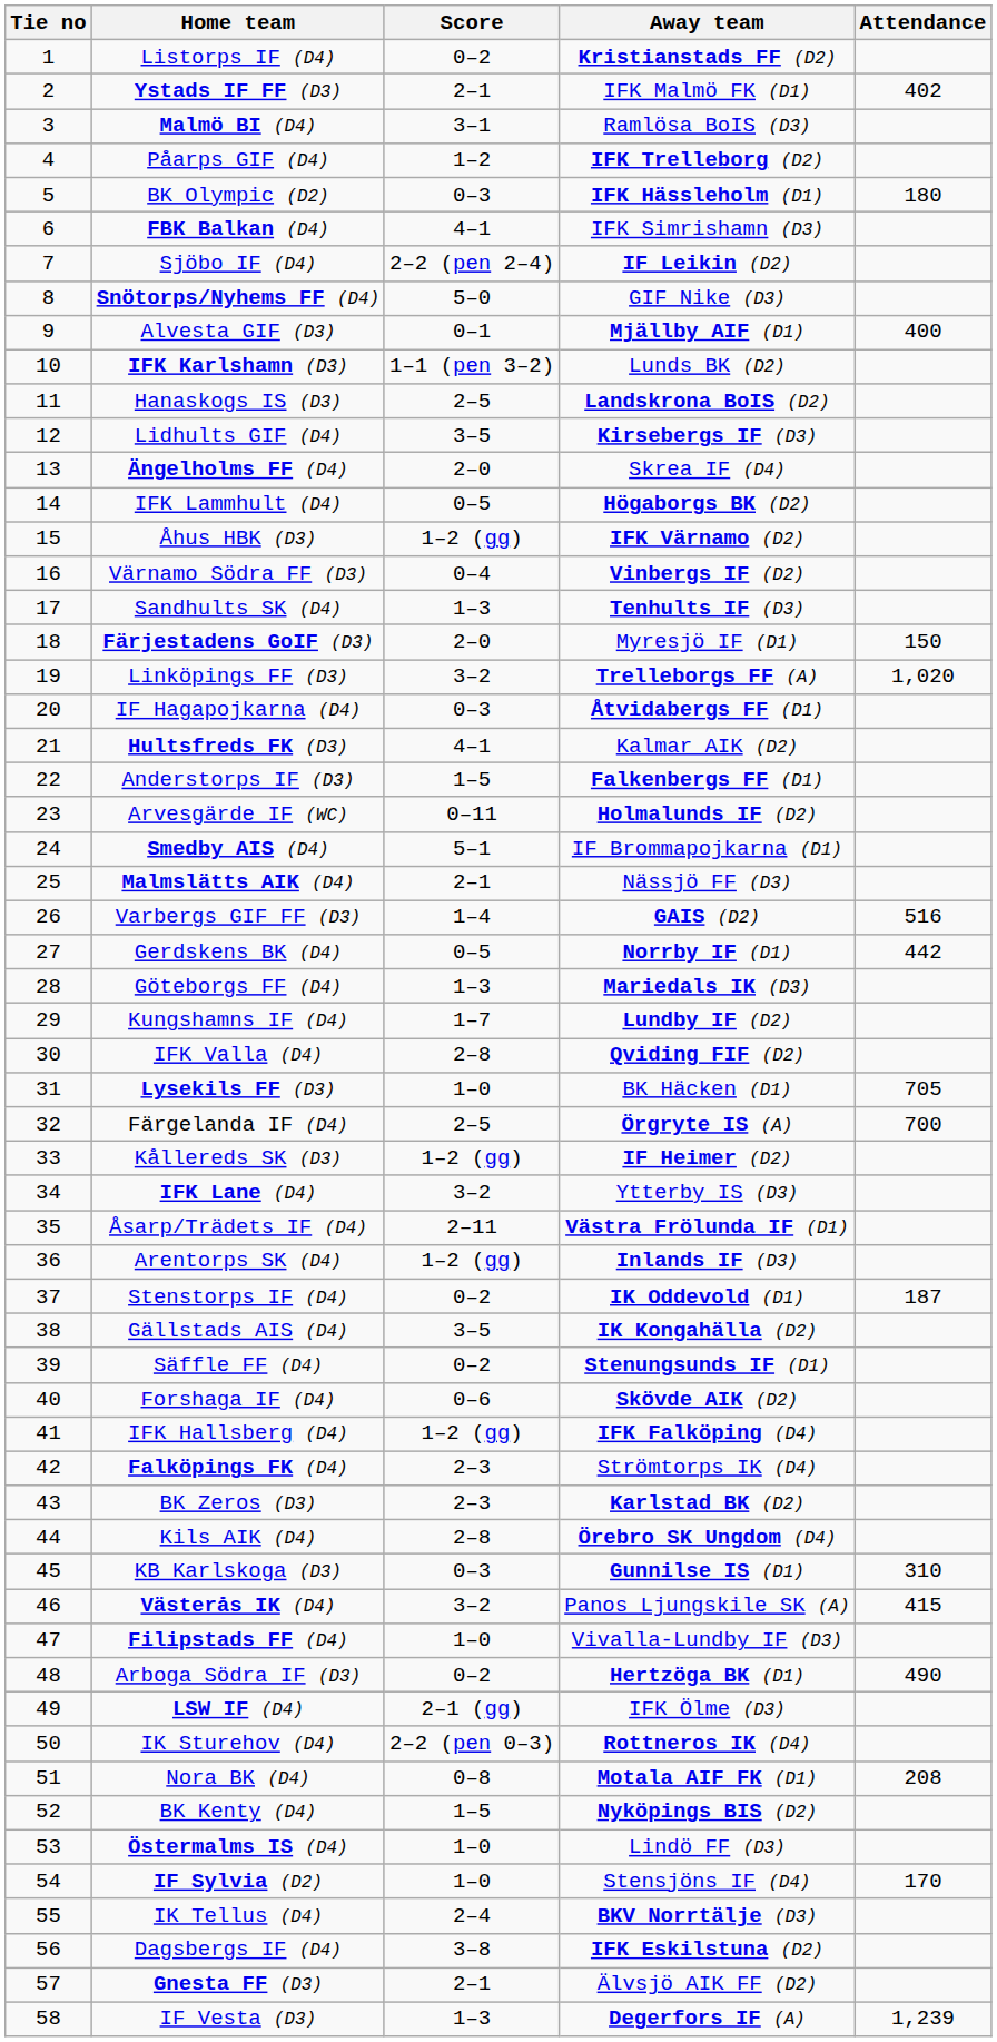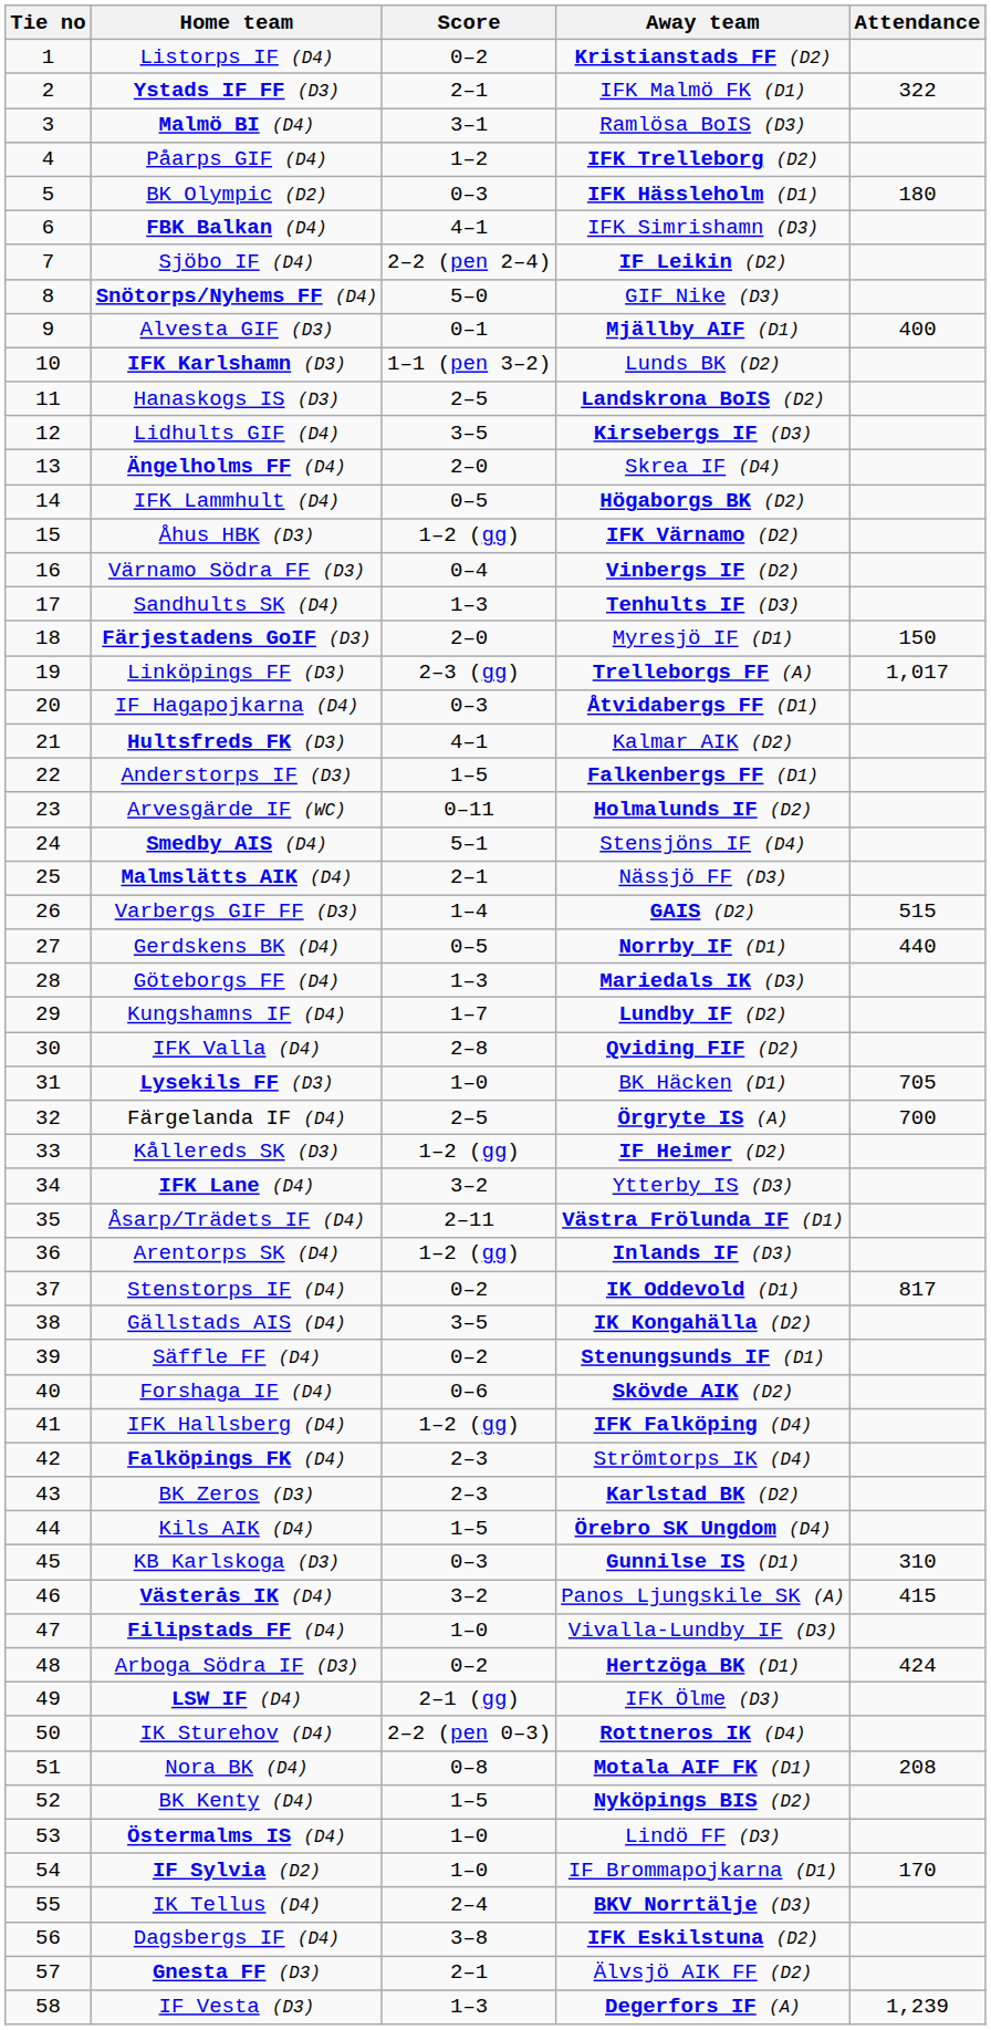Ystads IF FF (D3) | Attendance: 402 -> 322
Linköpings FF (D3) | Score: 3–2 -> 2–3 (gg)
Linköpings FF (D3) | Attendance: 1,020 -> 1,017
Smedby AIS (D4) | Away team: IF Brommapojkarna (D1) -> Stensjöns IF (D4)
Varbergs GIF FF (D3) | Attendance: 516 -> 515
Gerdskens BK (D4) | Attendance: 442 -> 440
Stenstorps IF (D4) | Attendance: 187 -> 817
Kils AIK (D4) | Score: 2–8 -> 1–5
Arboga Södra IF (D3) | Attendance: 490 -> 424
IF Sylvia (D2) | Away team: Stensjöns IF (D4) -> IF Brommapojkarna (D1)
